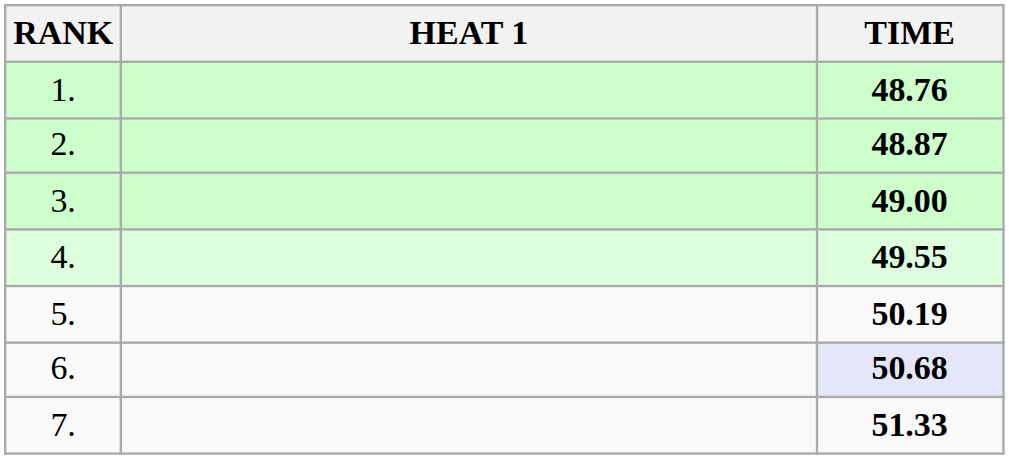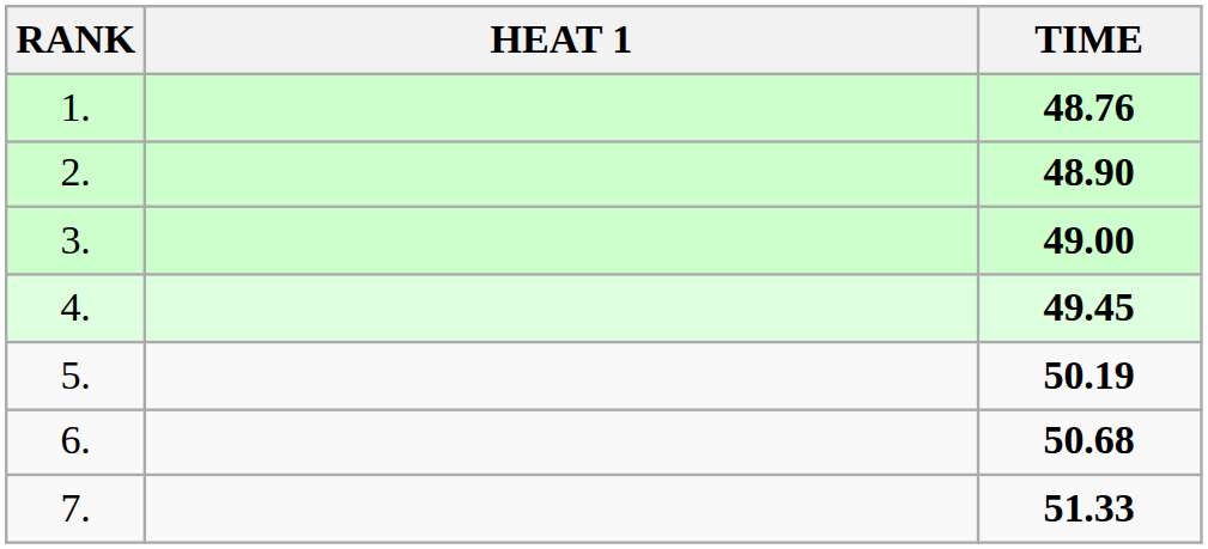2. | TIME: 48.87 -> 48.90
4. | TIME: 49.55 -> 49.45
6. | TIME: lavender background -> no background
